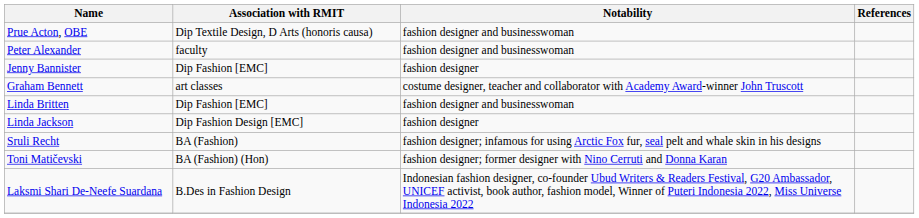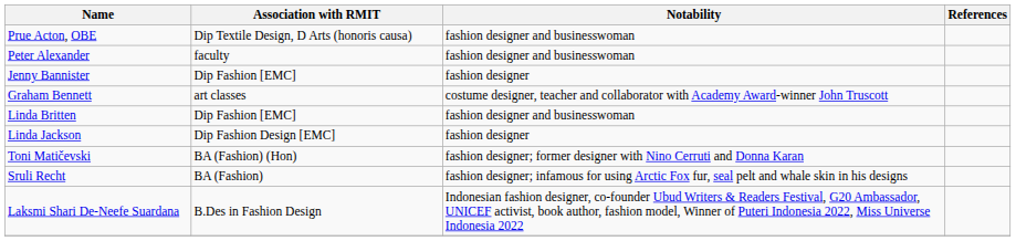rows swapped: Toni Matičevski <-> Sruli Recht
